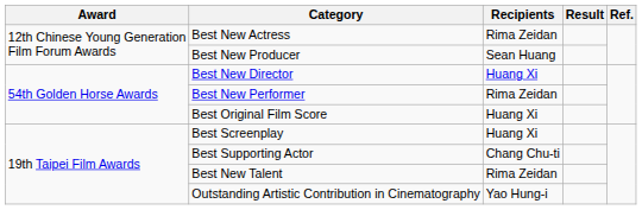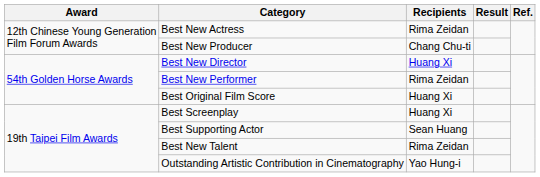Best New Producer | Recipients: Sean Huang -> Chang Chu-ti
Best Supporting Actor | Recipients: Chang Chu-ti -> Sean Huang
